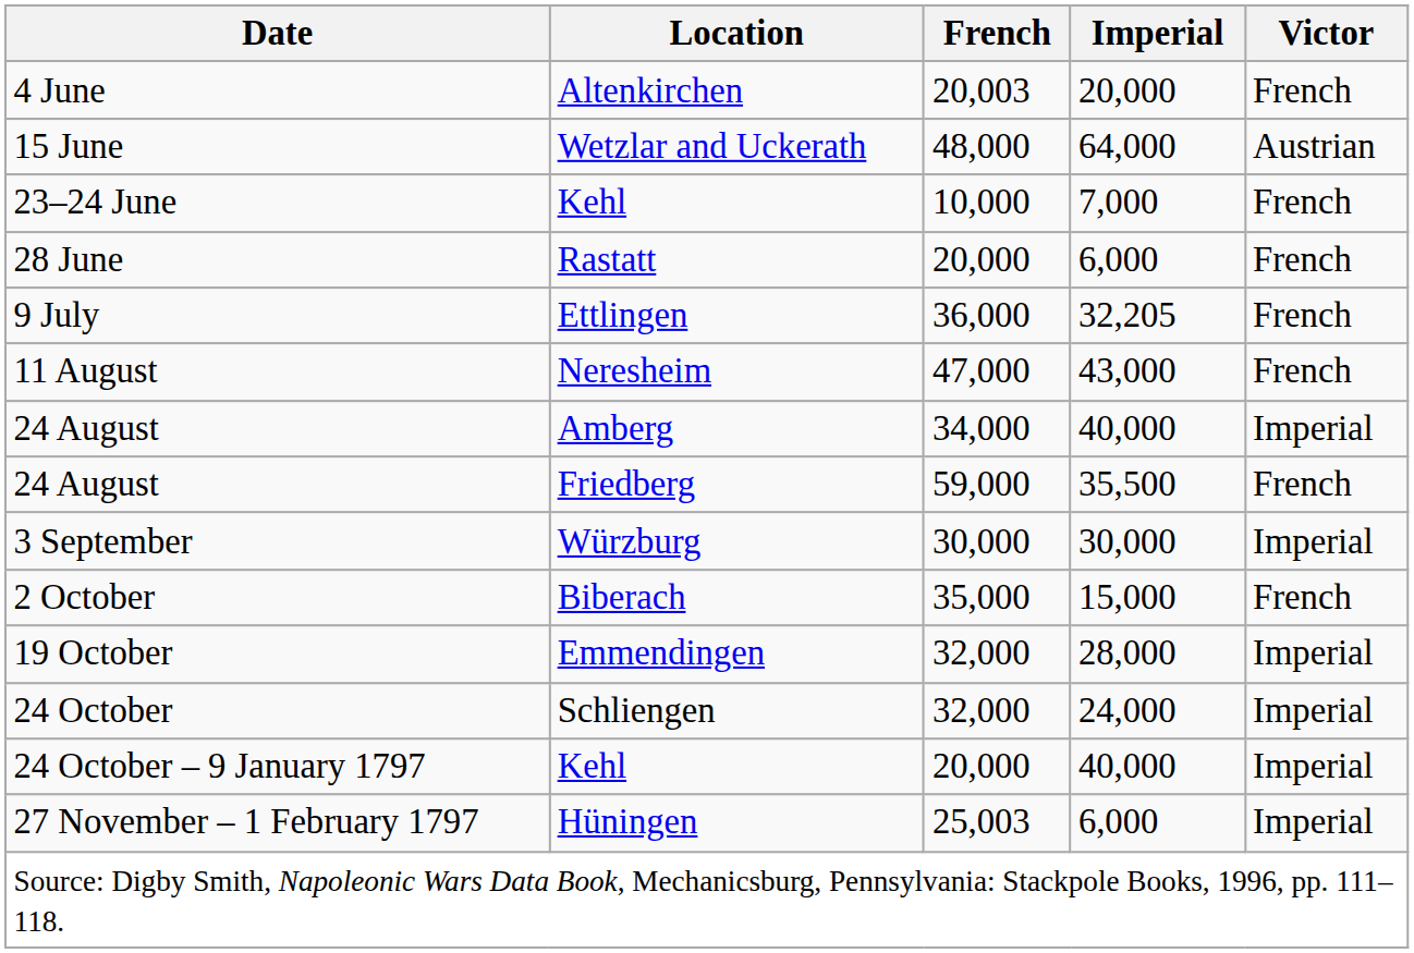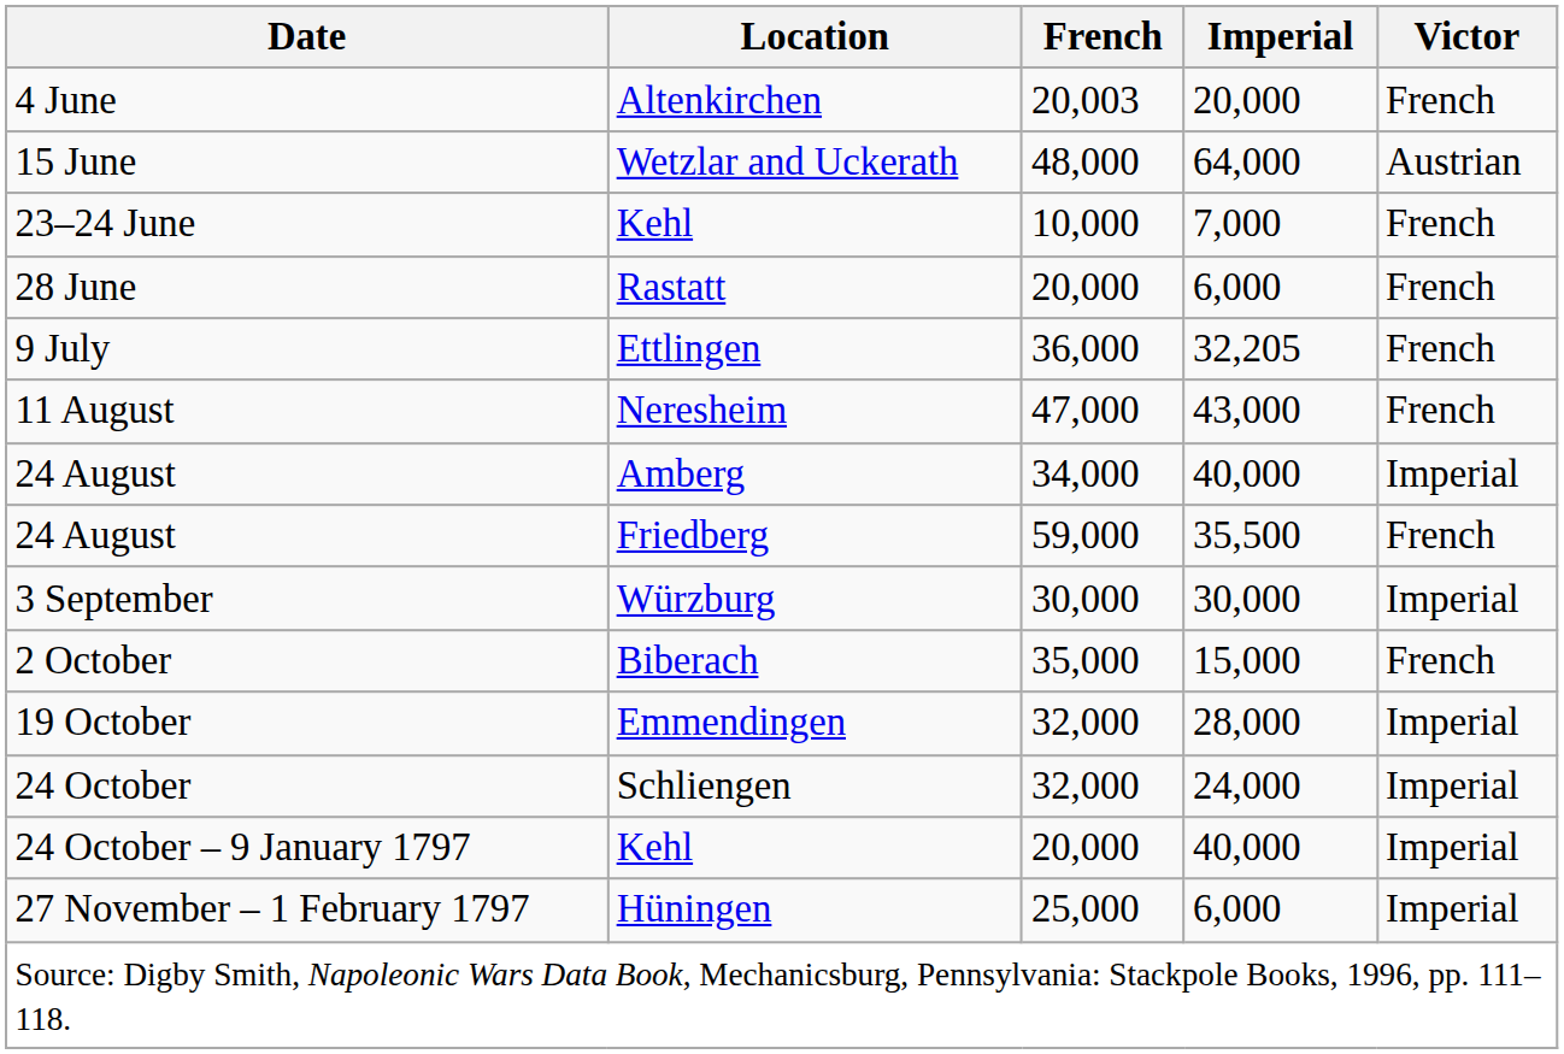27 November – 1 February 1797 | French: 25,003 -> 25,000
